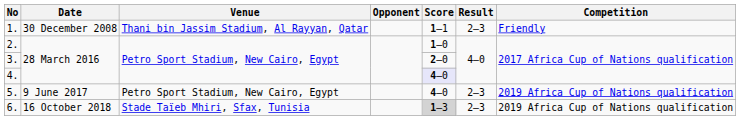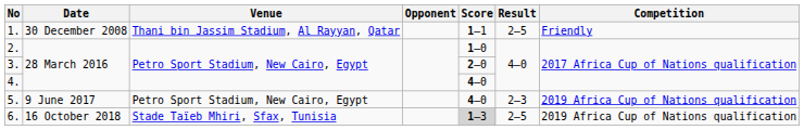1. | Result: 2–3 -> 2–5
4. | Score: lavender background -> no background
6. | Result: 2–3 -> 2–5
